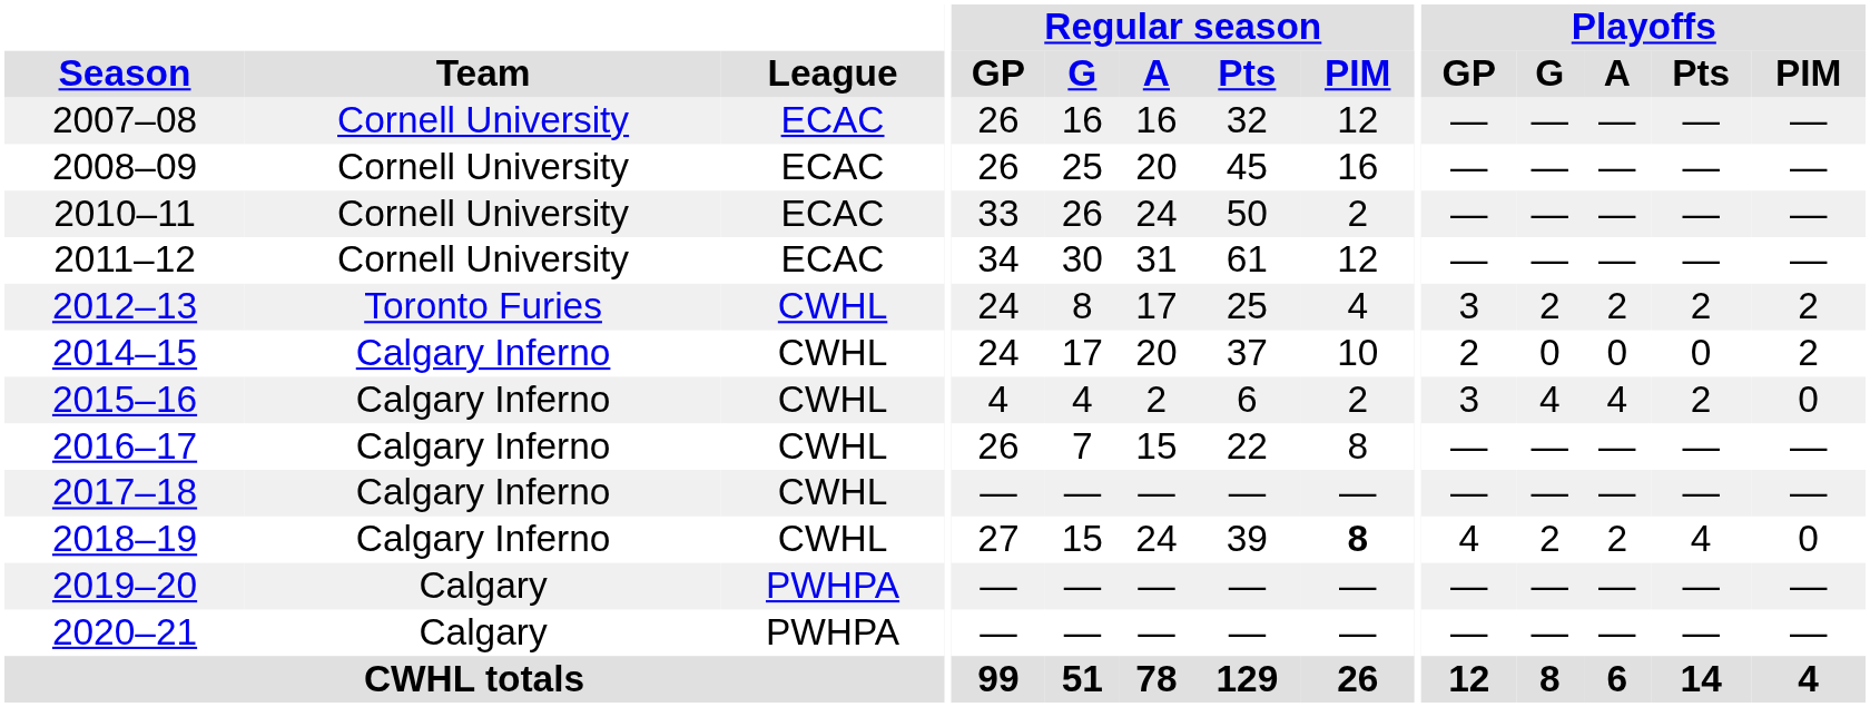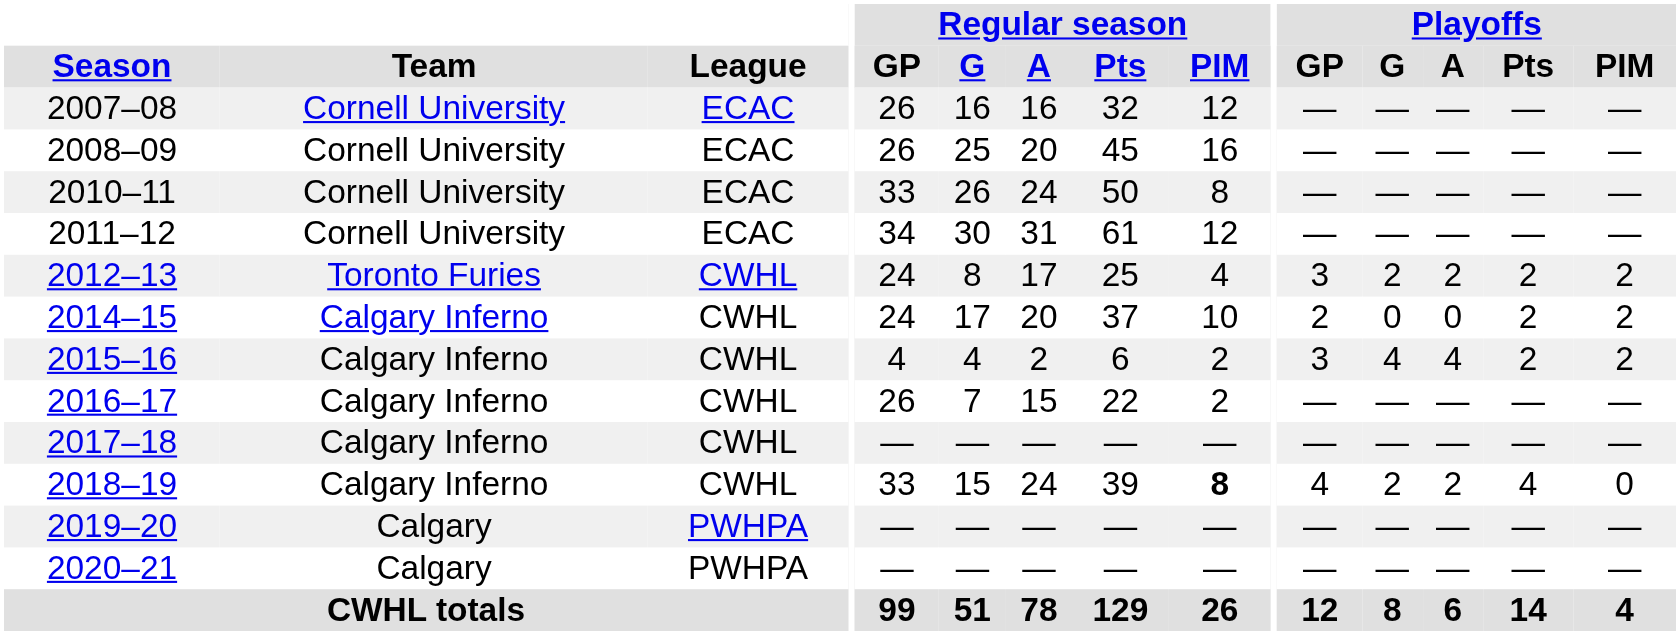2010–11 | Regular season / PIM: 2 -> 8
2014–15 | Playoffs / Pts: 0 -> 2
2015–16 | Playoffs / PIM: 0 -> 2
2016–17 | Regular season / PIM: 8 -> 2
2018–19 | Regular season / GP: 27 -> 33
